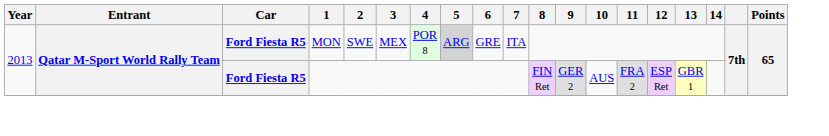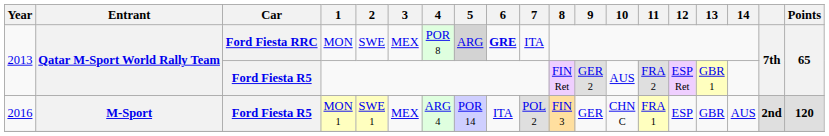MON | Car: Ford Fiesta R5 -> Ford Fiesta RRC
MON | 6: normal -> bold
+ row: 2016 | M-Sport | Ford Fiesta R5 | MON 1 | SWE 1 | MEX | ARG 4 | POR 14 | ITA | POL 2 | FIN 3 | GER | CHN C | FRA 1 | ESP | GBR | AUS | 2nd | 120
